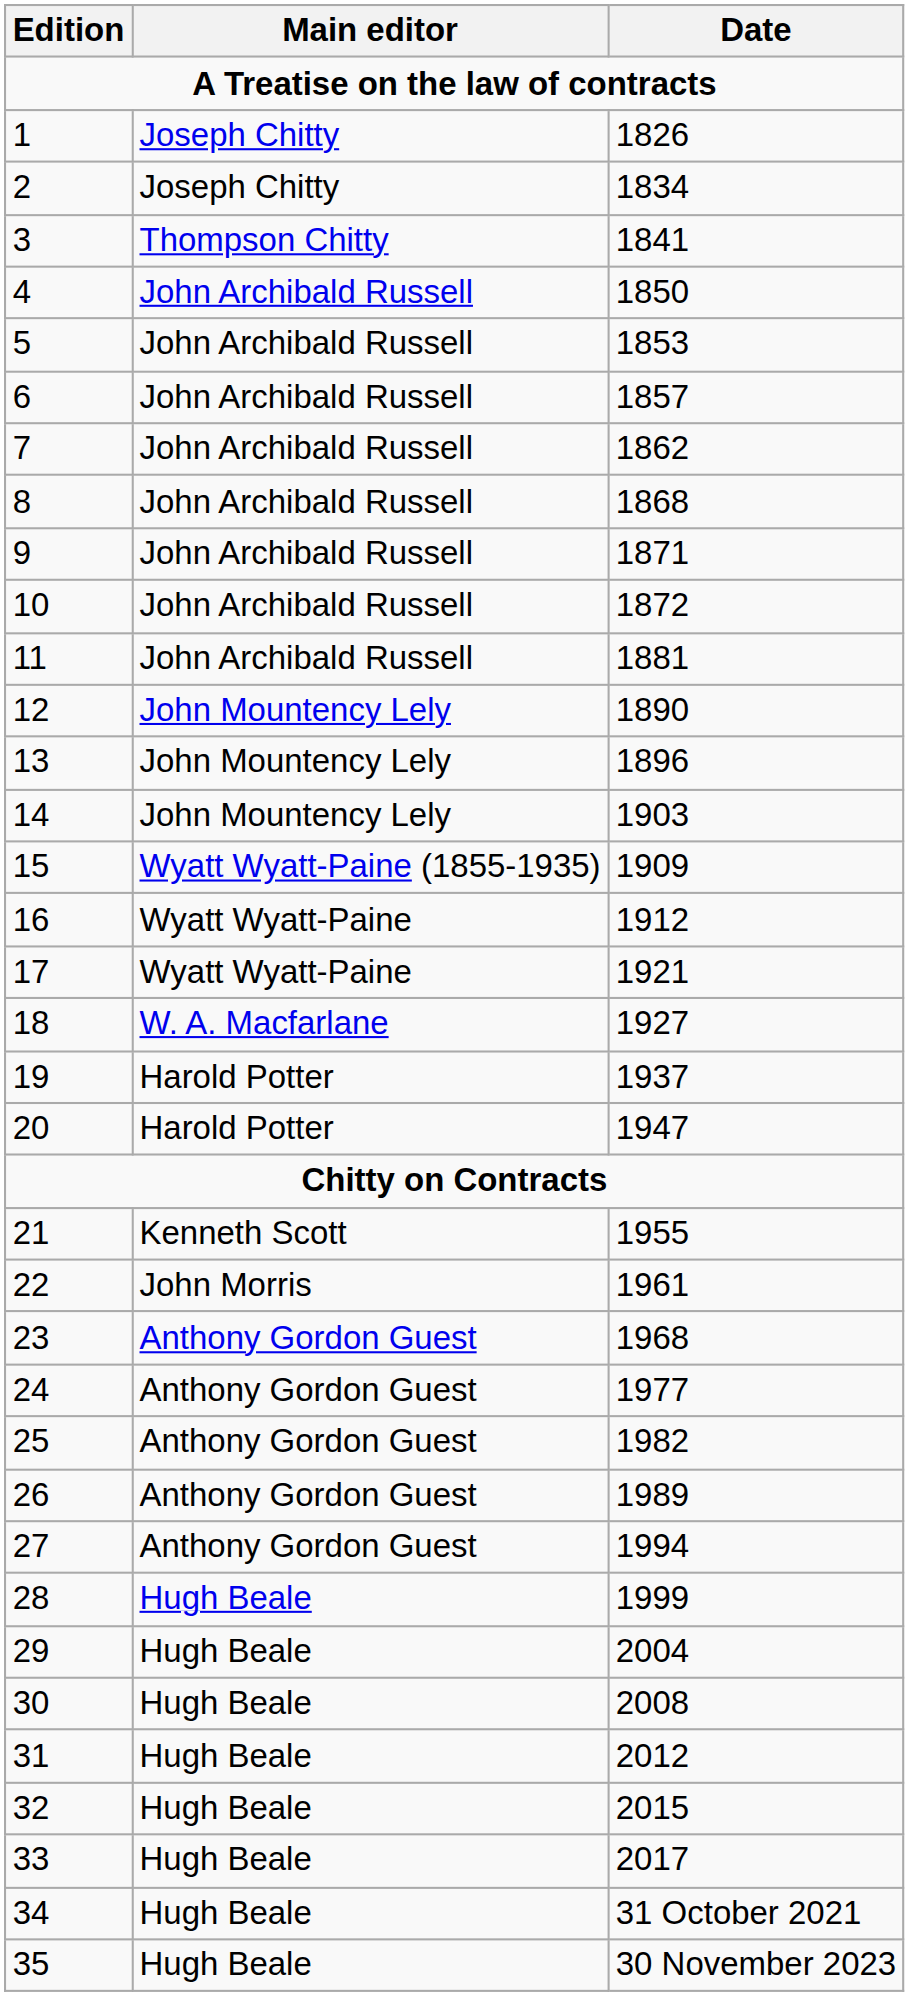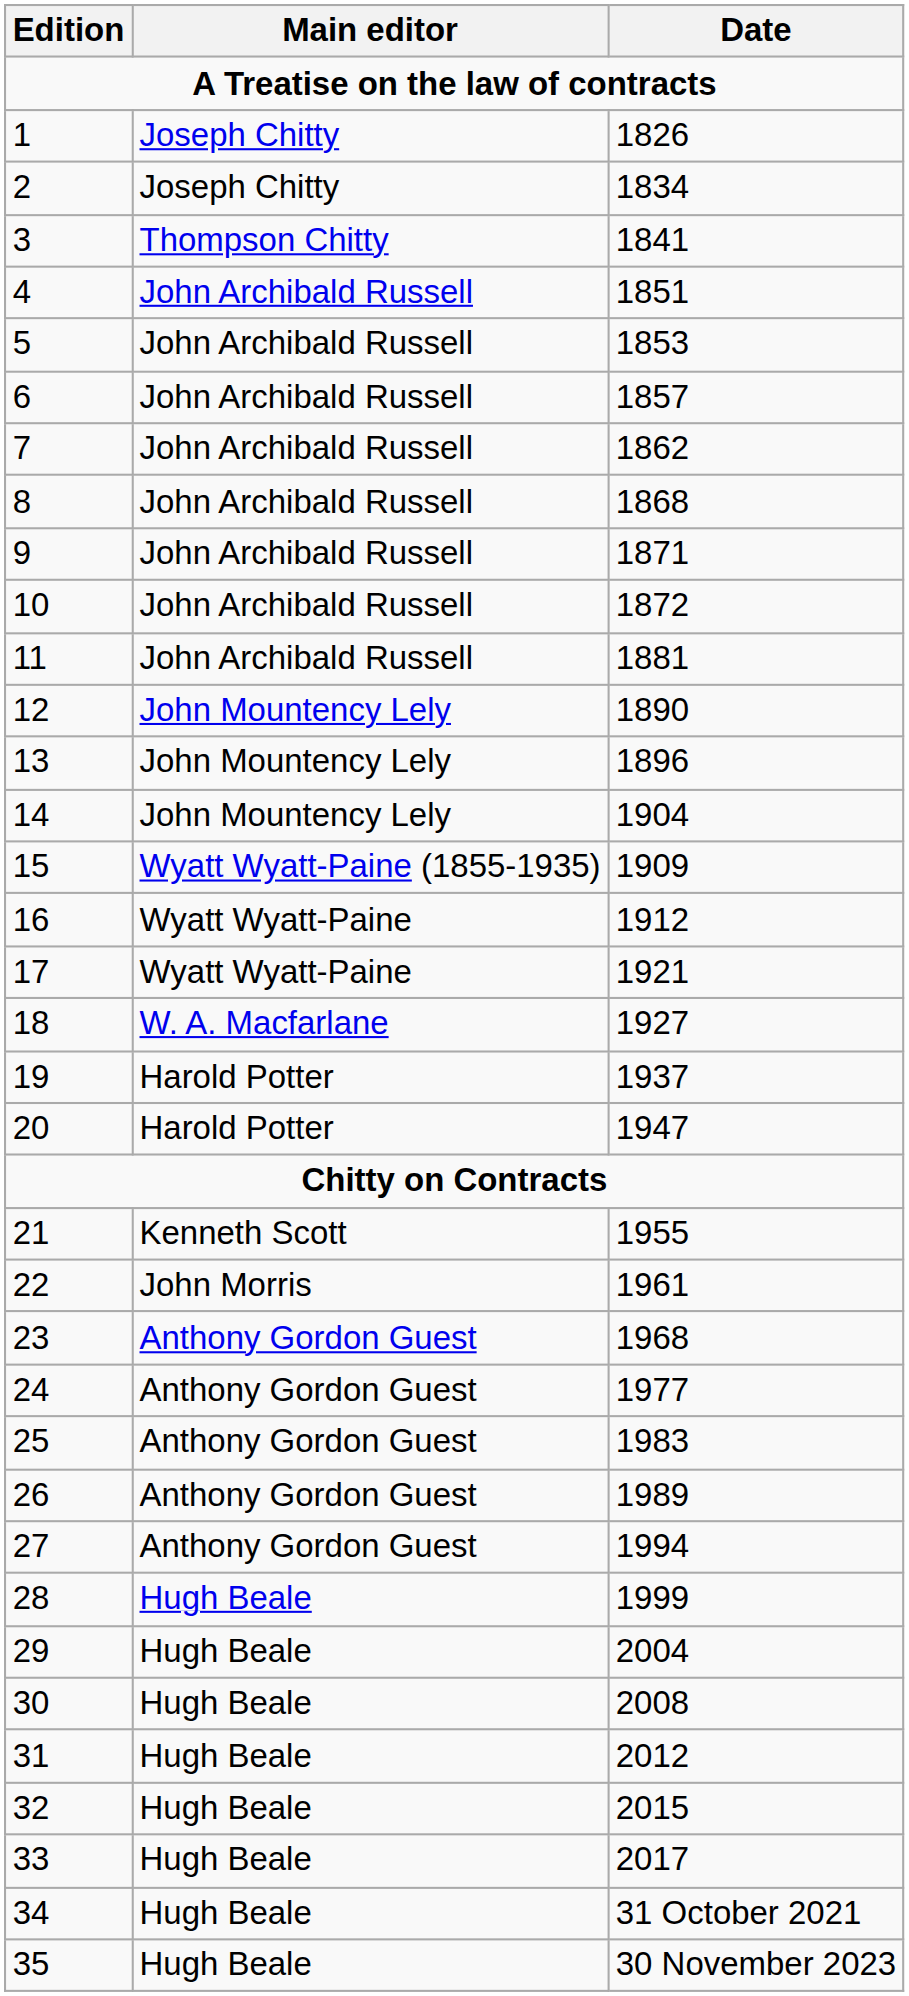4 | Date: 1850 -> 1851
14 | Date: 1903 -> 1904
25 | Date: 1982 -> 1983
